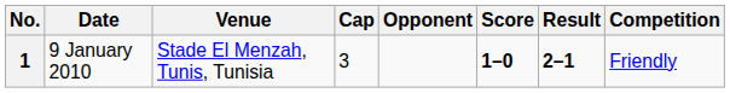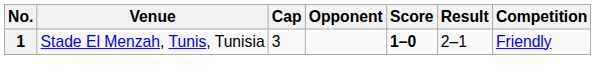- column: Date | 9 January 2010
1 | Result: bold -> normal
